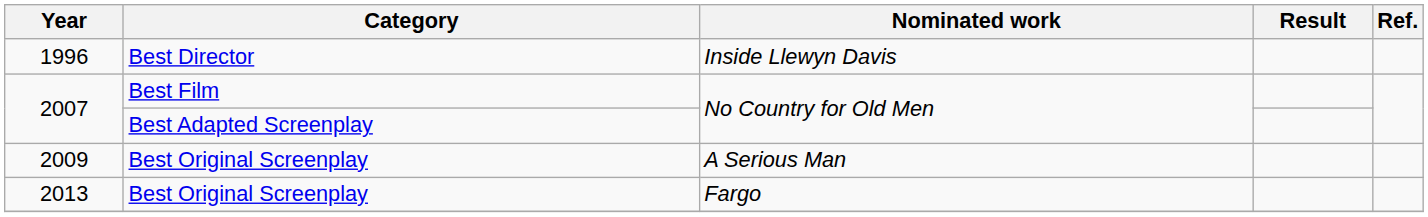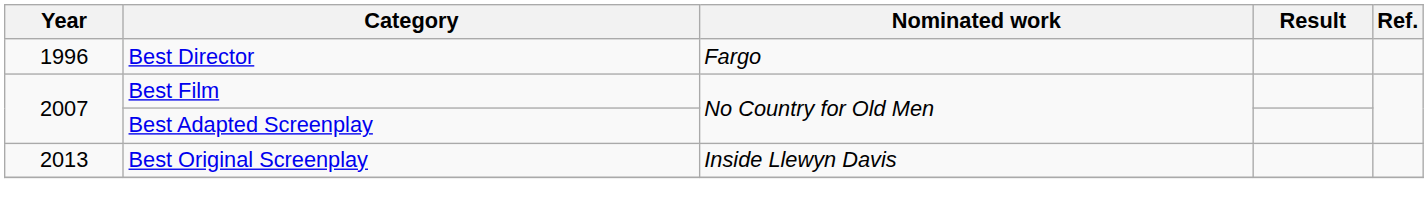1996 | Nominated work: Inside Llewyn Davis -> Fargo
- row: 2009 | Best Original Screenplay | A Serious Man
2013 | Nominated work: Fargo -> Inside Llewyn Davis
